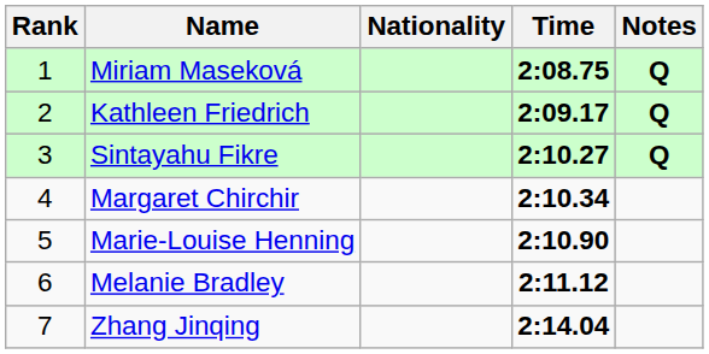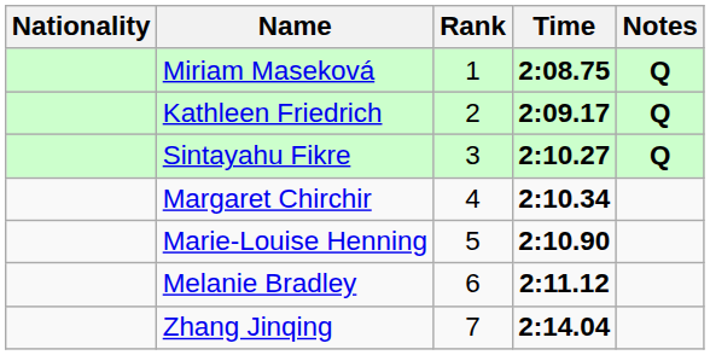columns swapped: Rank <-> Nationality
